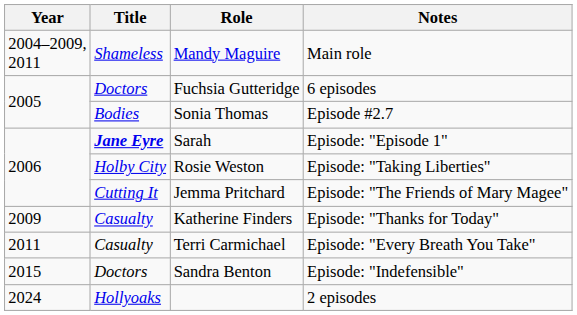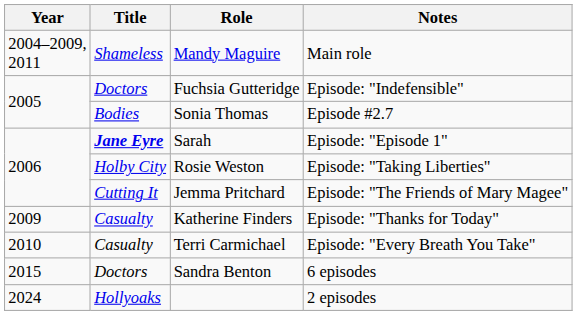Fuchsia Gutteridge | Notes: 6 episodes -> Episode: "Indefensible"
Terri Carmichael | Year: 2011 -> 2010
Sandra Benton | Notes: Episode: "Indefensible" -> 6 episodes
